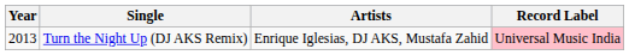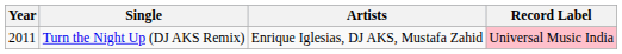Turn the Night Up (DJ AKS Remix) | Year: 2013 -> 2011
